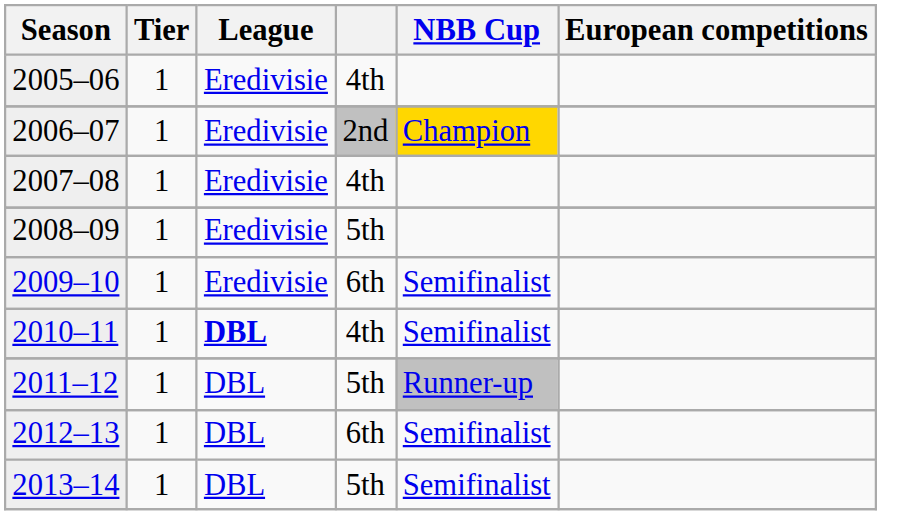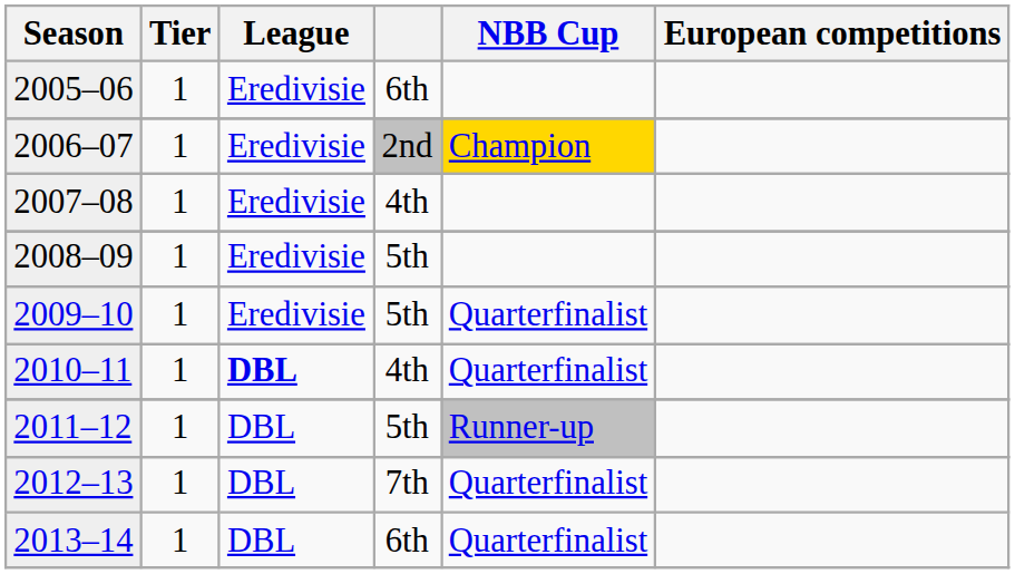2005–06 | column 4: 4th -> 6th
2009–10 | column 4: 6th -> 5th
2009–10 | NBB Cup: Semifinalist -> Quarterfinalist
2010–11 | NBB Cup: Semifinalist -> Quarterfinalist
2012–13 | column 4: 6th -> 7th
2012–13 | NBB Cup: Semifinalist -> Quarterfinalist
2013–14 | column 4: 5th -> 6th
2013–14 | NBB Cup: Semifinalist -> Quarterfinalist
